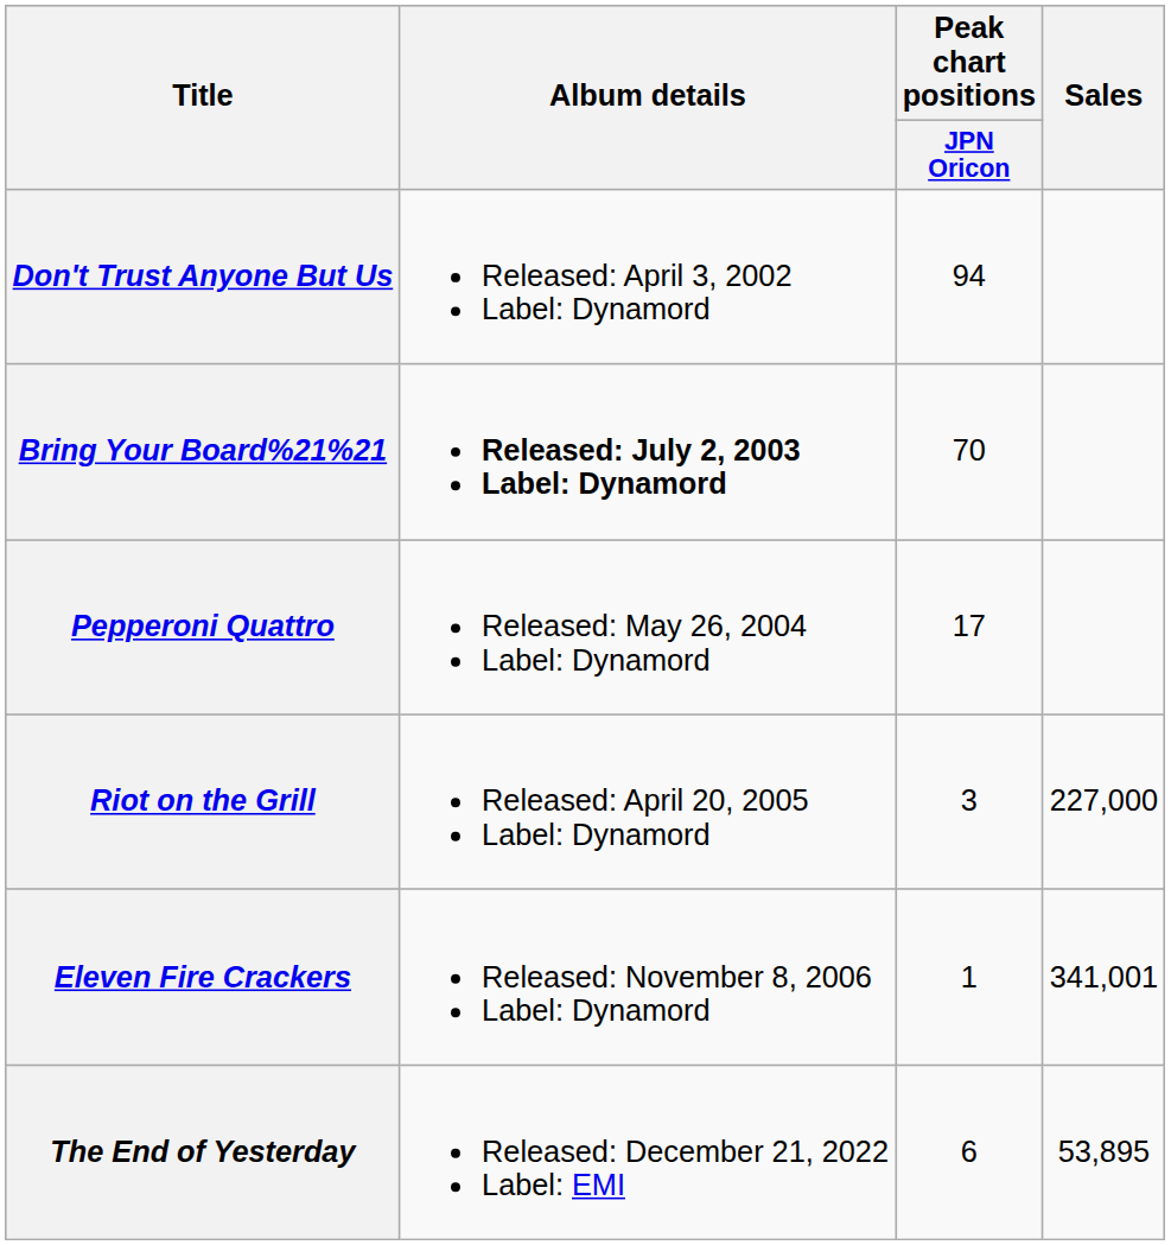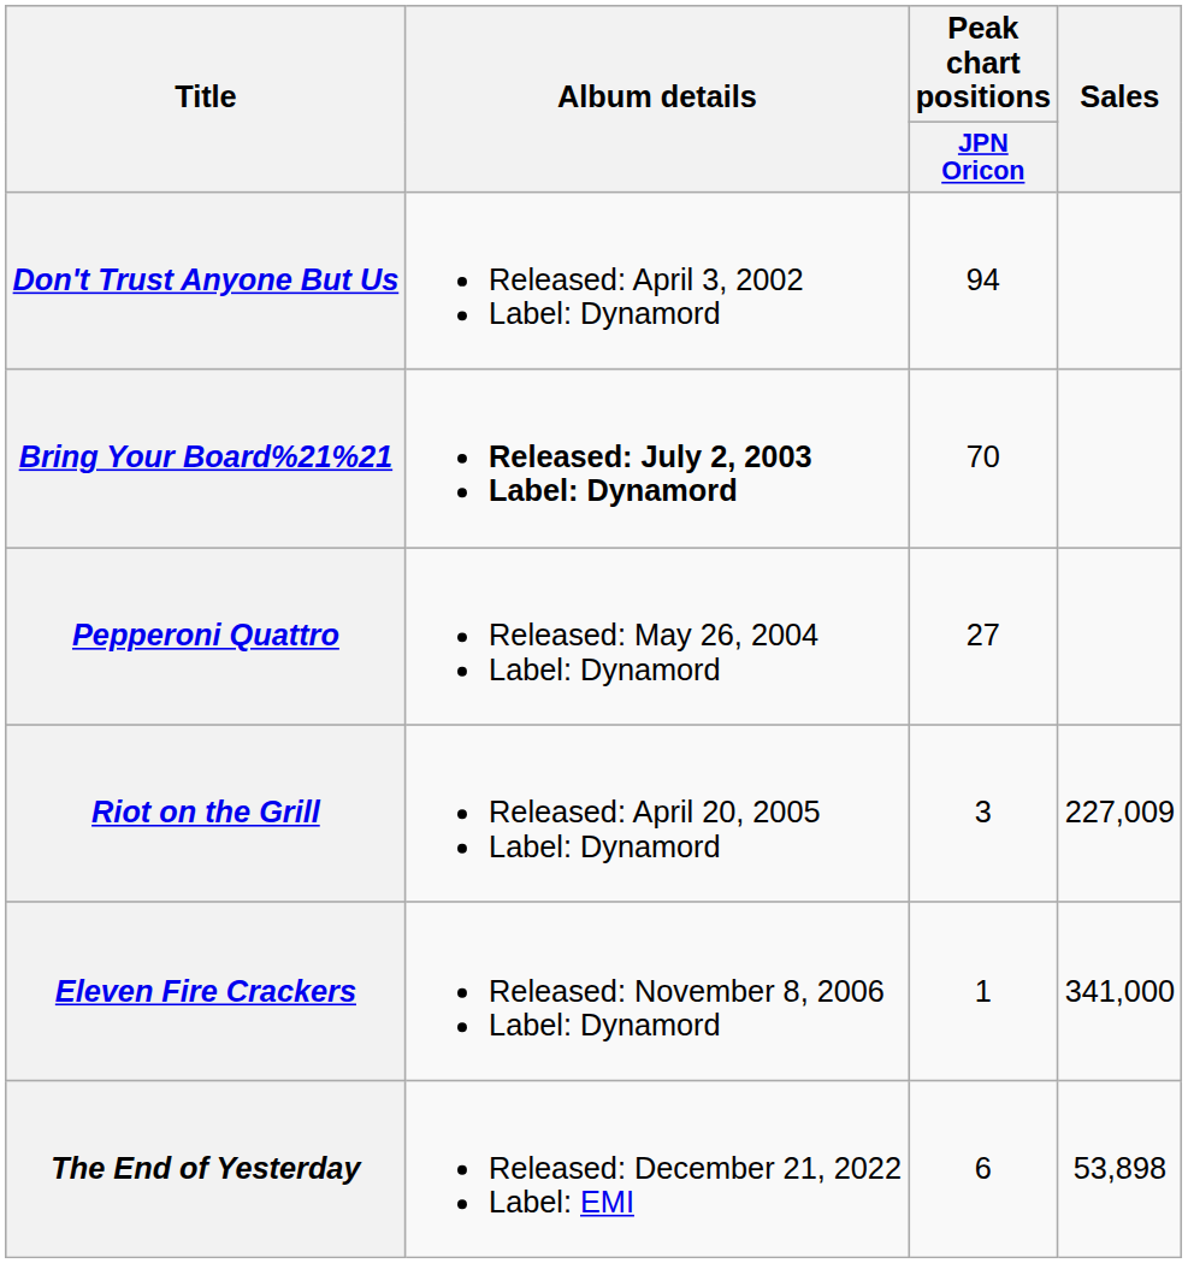Pepperoni Quattro | Peak chart positions / JPN Oricon: 17 -> 27
Riot on the Grill | Sales: 227,000 -> 227,009
Eleven Fire Crackers | Sales: 341,001 -> 341,000
The End of Yesterday | Sales: 53,895 -> 53,898
